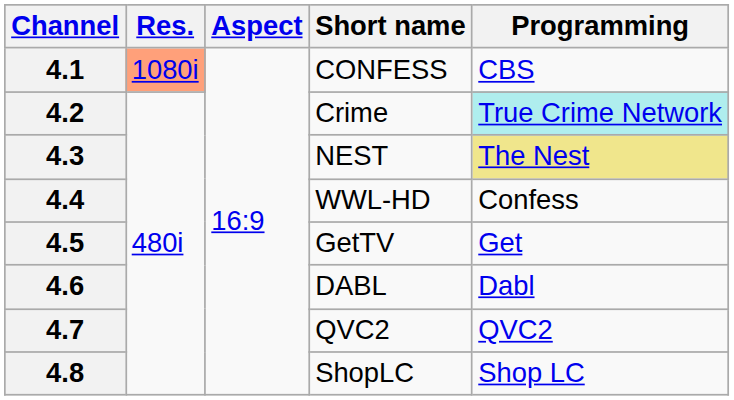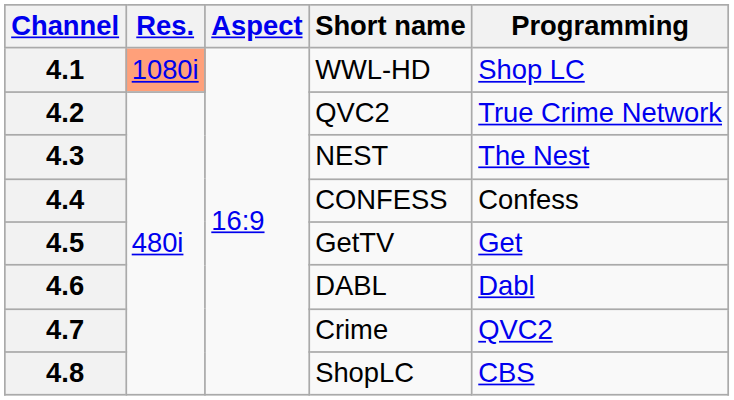4.1 | Short name: CONFESS -> WWL-HD
4.1 | Programming: CBS -> Shop LC
4.2 | Short name: Crime -> QVC2
4.2 | Programming: paleturquoise background -> no background
4.3 | Programming: khaki background -> no background
4.4 | Short name: WWL-HD -> CONFESS
4.7 | Short name: QVC2 -> Crime
4.8 | Programming: Shop LC -> CBS
